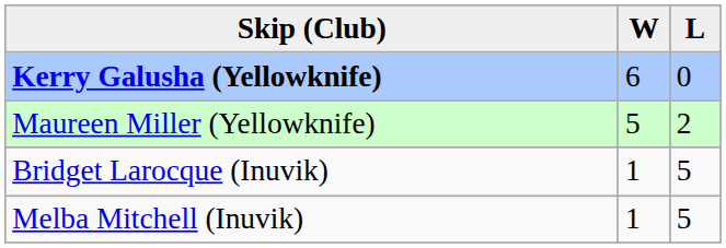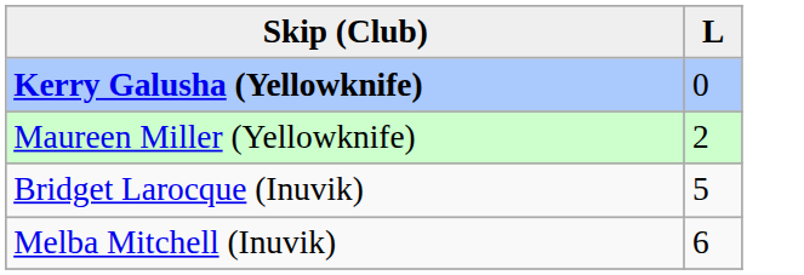- column: W | 6 | 5 | 1 | 1
Melba Mitchell (Inuvik) | L: 5 -> 6
